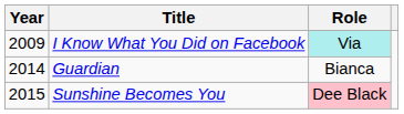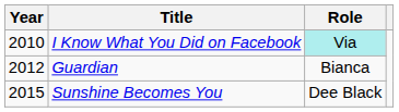I Know What You Did on Facebook | Year: 2009 -> 2010
Guardian | Year: 2014 -> 2012
Sunshine Becomes You | Role: pink background -> no background
